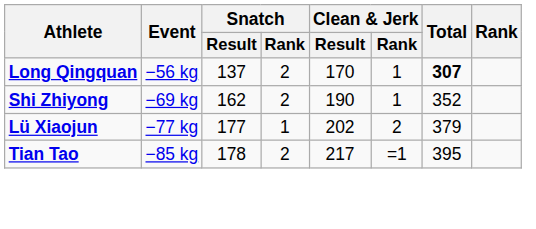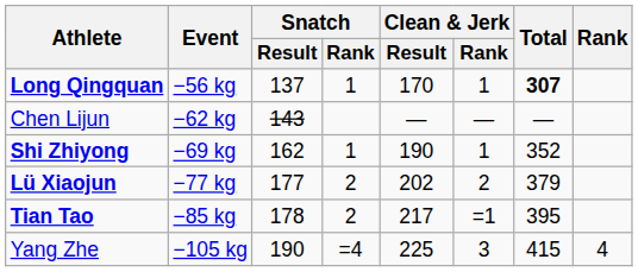Long Qingquan | Snatch / Rank: 2 -> 1
+ row: Chen Lijun | −62 kg | 143 | — | — | —
Shi Zhiyong | Snatch / Rank: 2 -> 1
Lü Xiaojun | Snatch / Rank: 1 -> 2
+ row: Yang Zhe | −105 kg | 190 | =4 | 225 | 3 | 415 | 4
